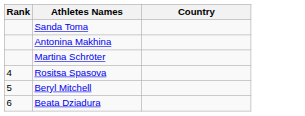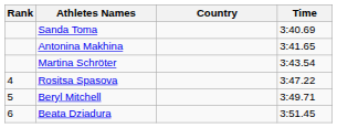+ column: Time | 3:40.69 | 3:41.65 | 3:43.54 | 3:47.22 | 3:49.71 | 3:51.45
